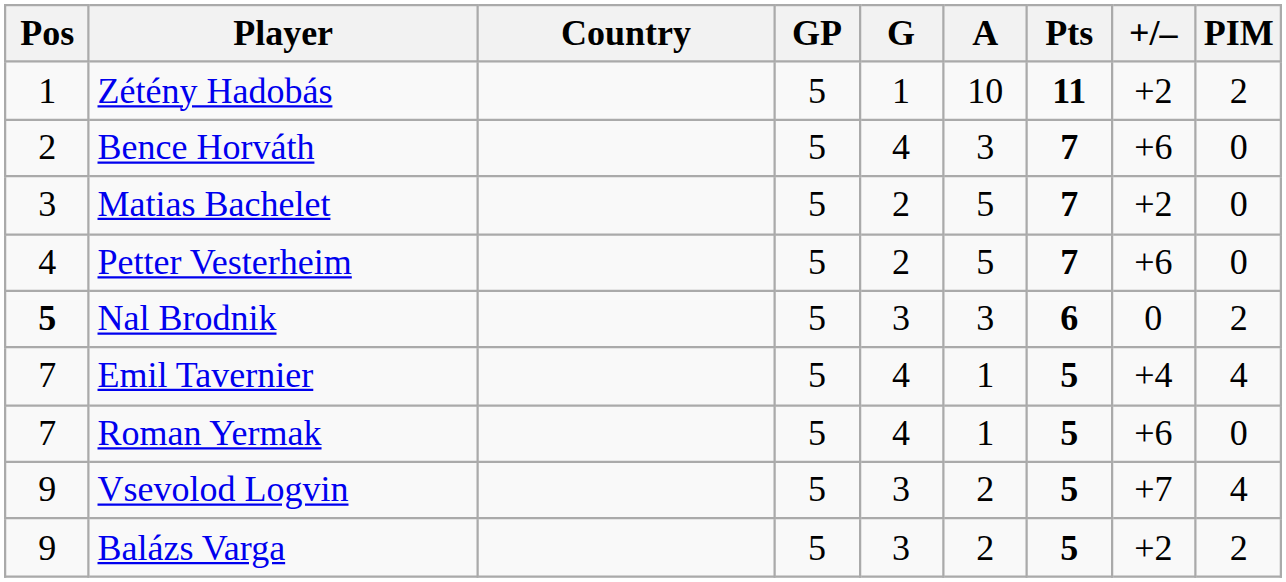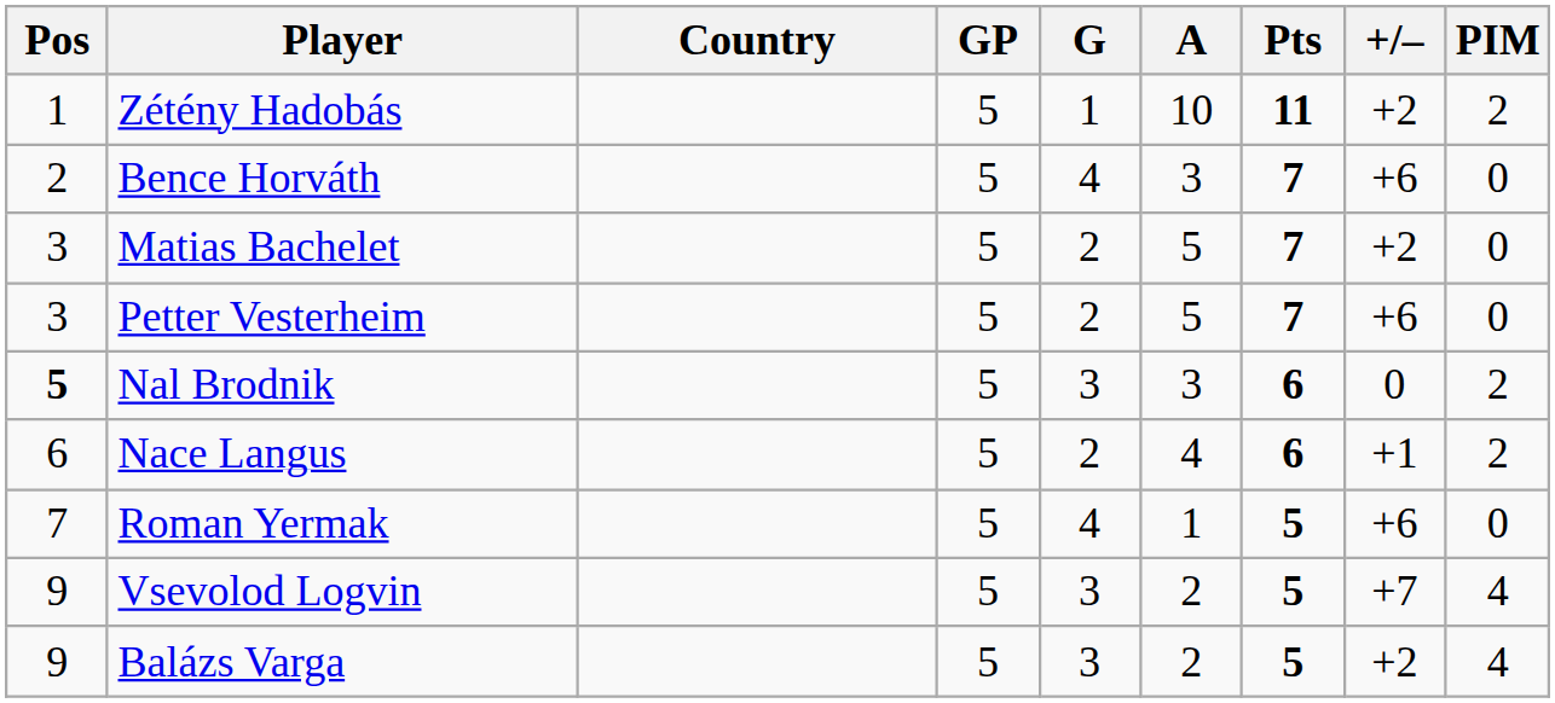Petter Vesterheim | Pos: 4 -> 3
+ row: 6 | Nace Langus | 5 | 2 | 4 | 6 | +1 | 2
- row: 7 | Emil Tavernier | 5 | 4 | 1 | 5 | +4 | 4
Balázs Varga | PIM: 2 -> 4
